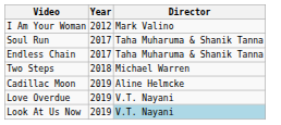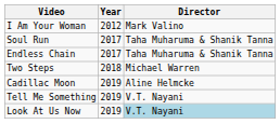- row: Love Overdue | 2019 | V.T. Nayani
+ row: Tell Me Something | 2019 | V.T. Nayani
